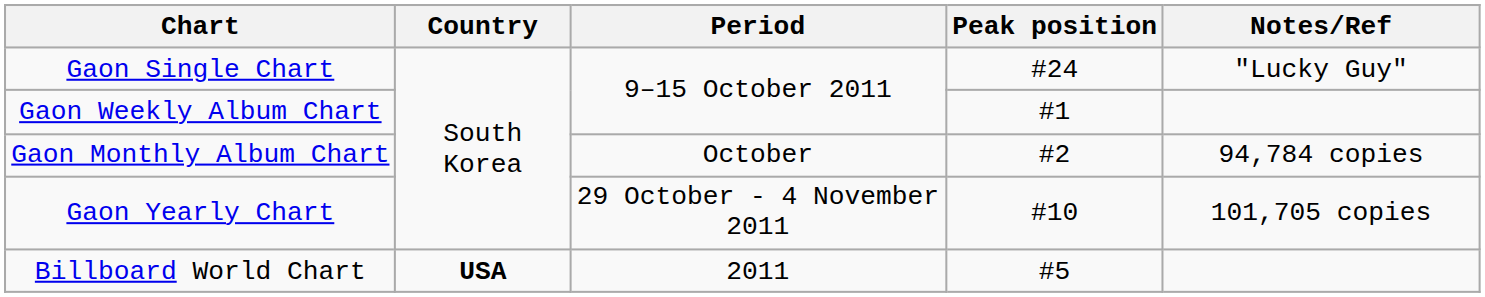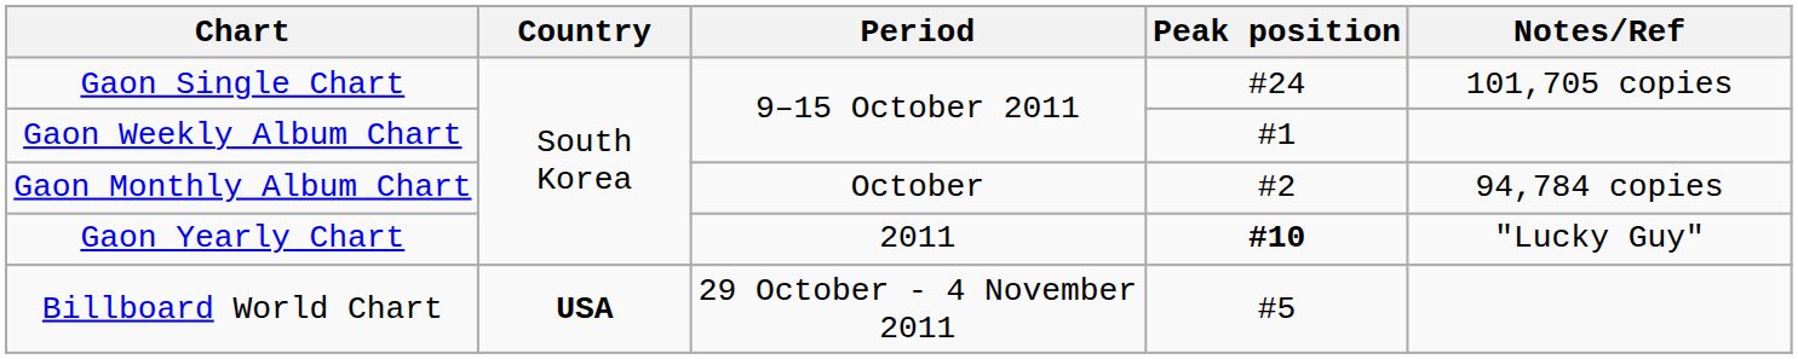Gaon Single Chart | Notes/Ref: "Lucky Guy" -> 101,705 copies
Gaon Yearly Chart | Period: 29 October - 4 November 2011 -> 2011
Gaon Yearly Chart | Peak position: normal -> bold
Gaon Yearly Chart | Notes/Ref: 101,705 copies -> "Lucky Guy"
Billboard World Chart | Period: 2011 -> 29 October - 4 November 2011
